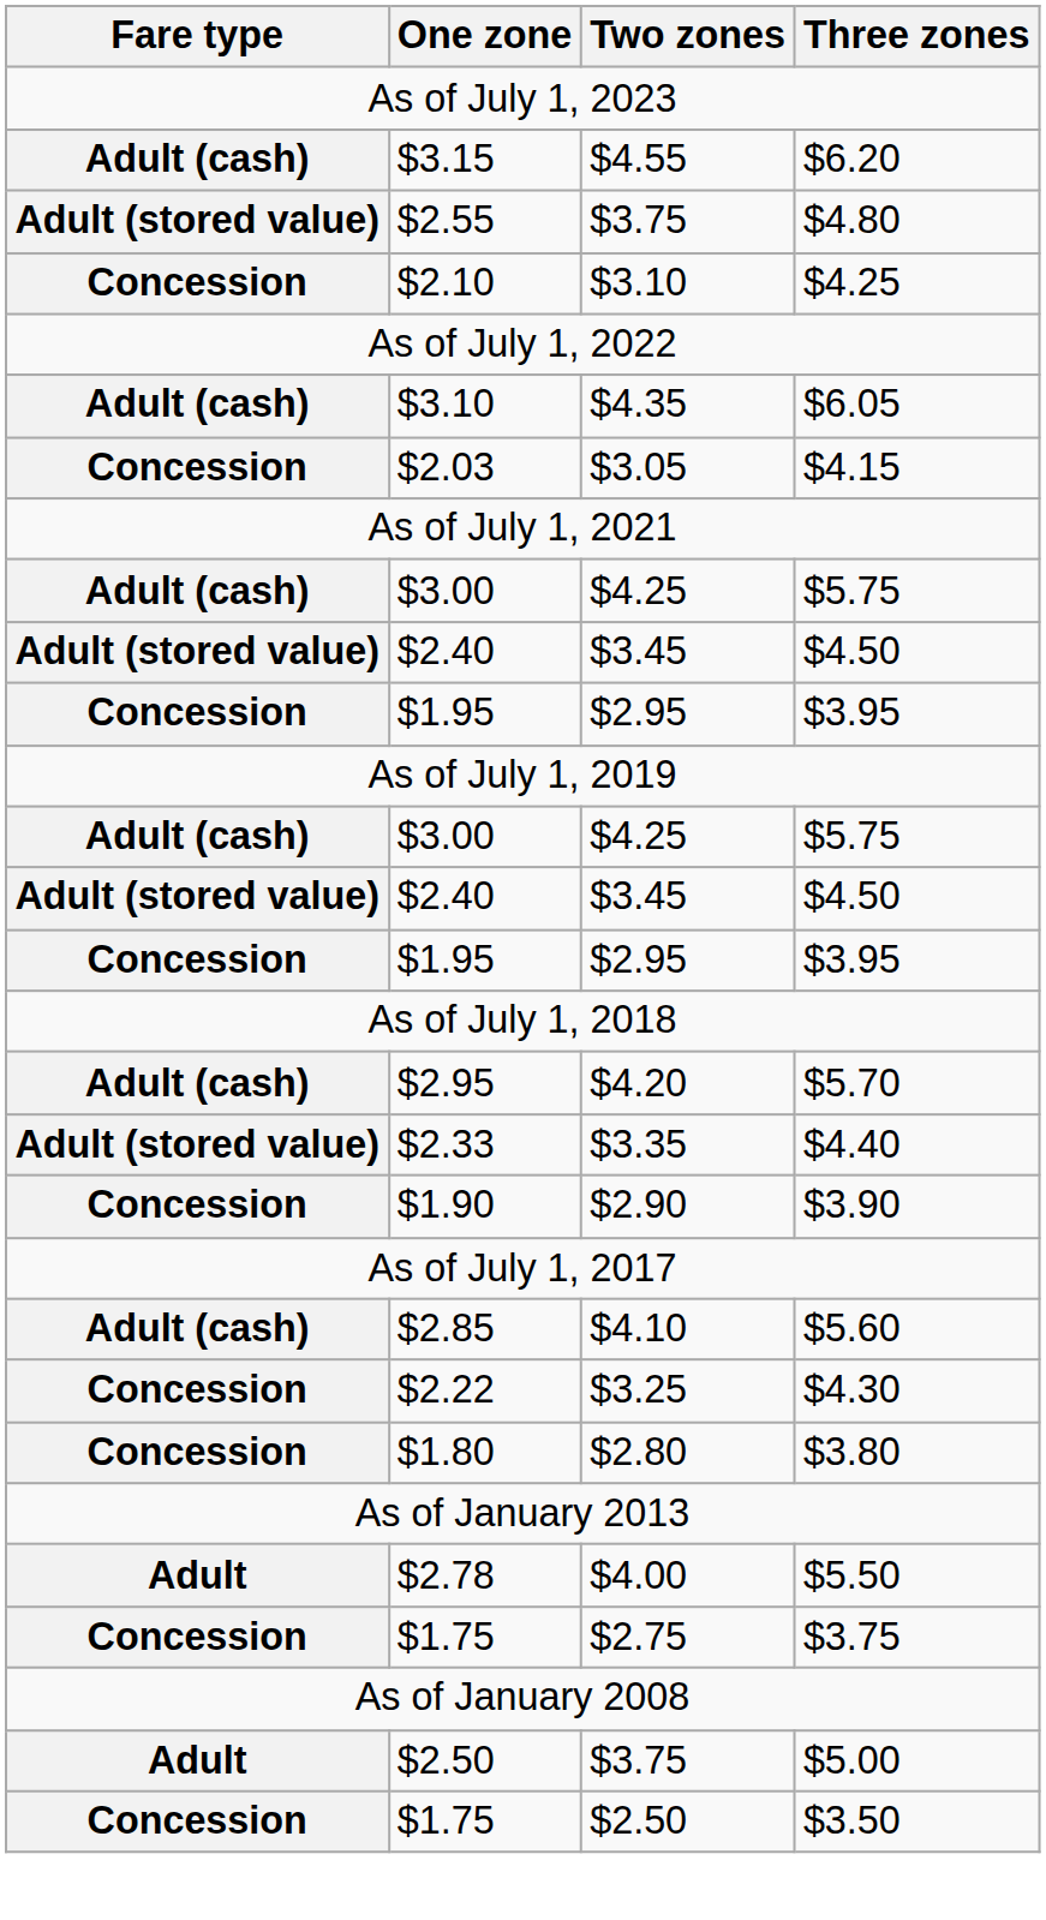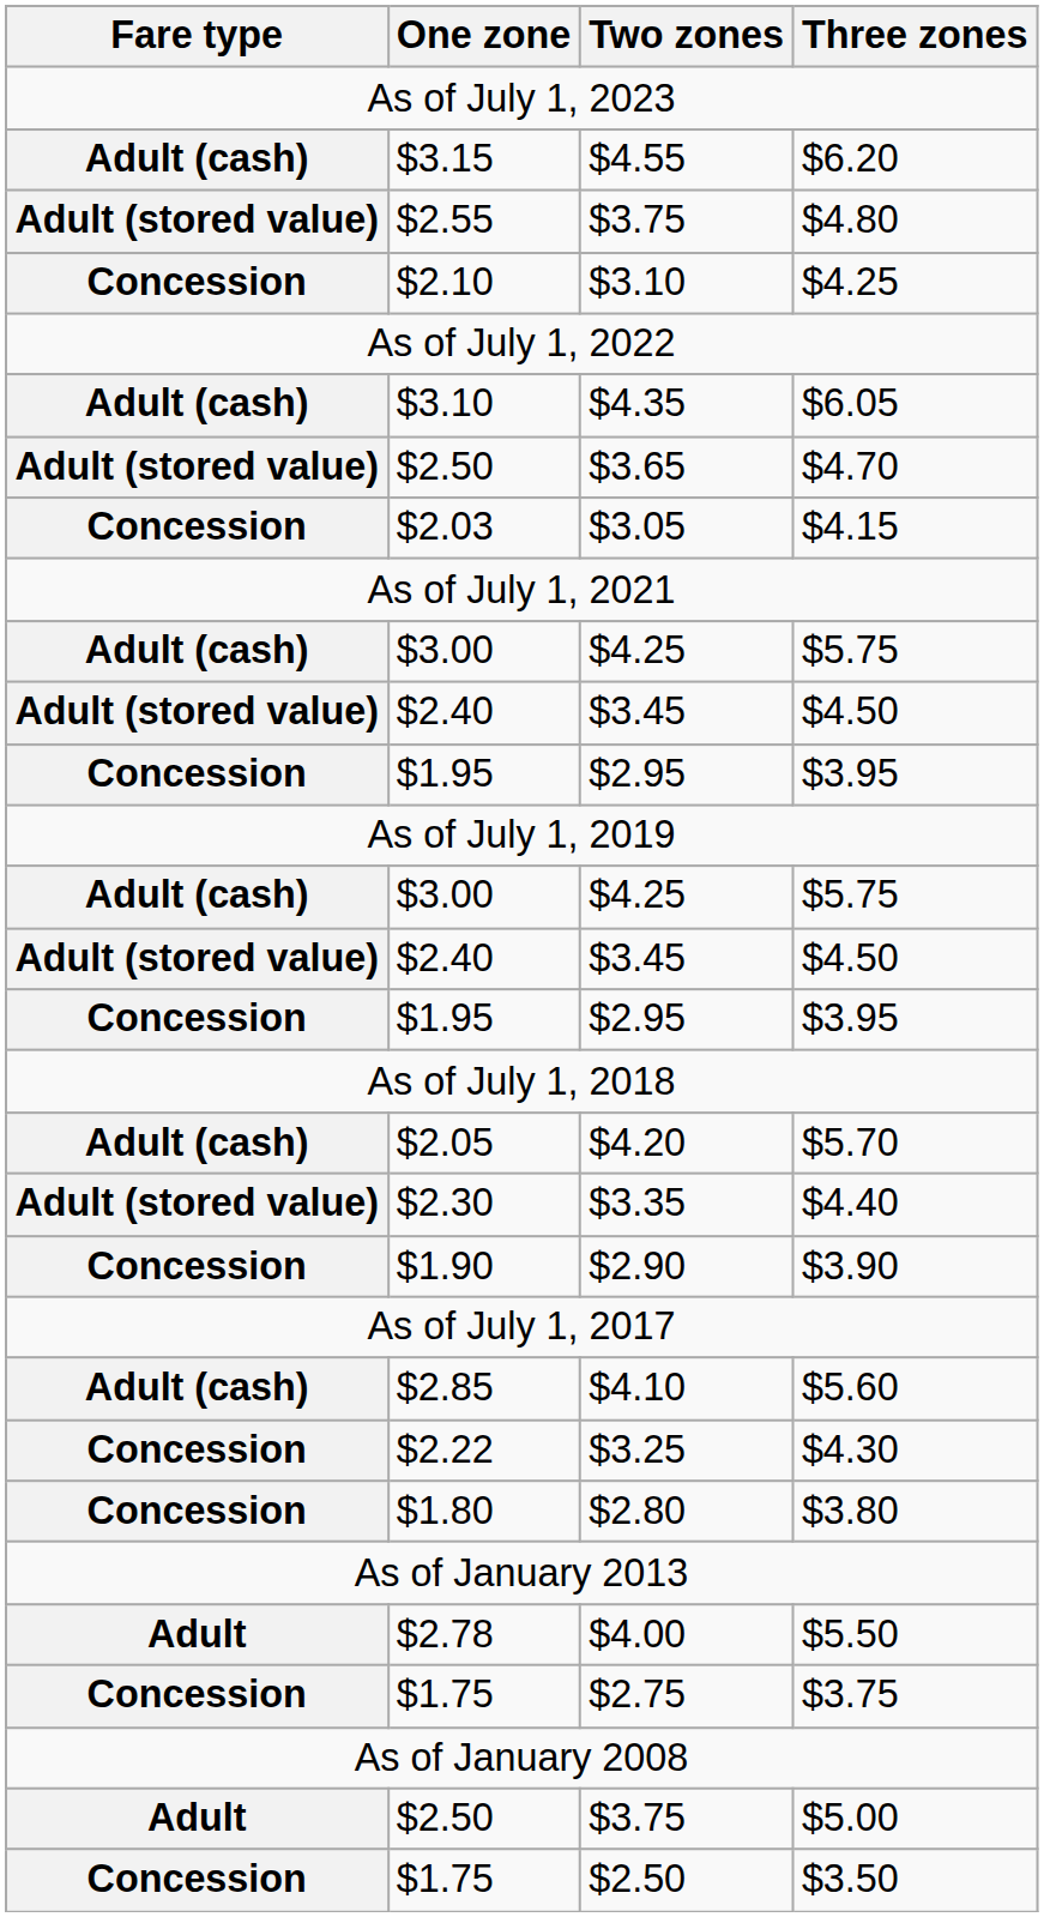+ row: Adult (stored value) | $2.50 | $3.65 | $4.70
$5.70 | One zone: $2.95 -> $2.05
$4.40 | One zone: $2.33 -> $2.30
